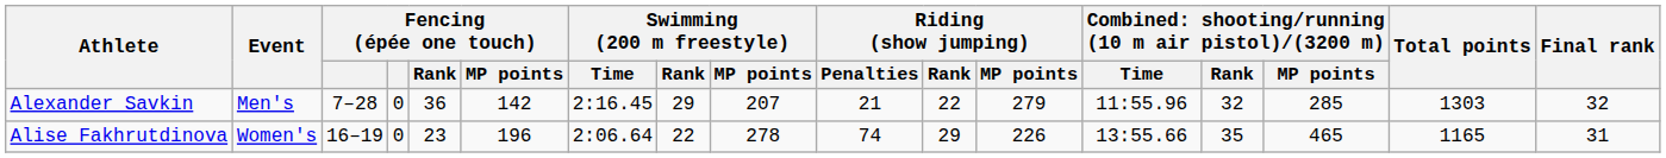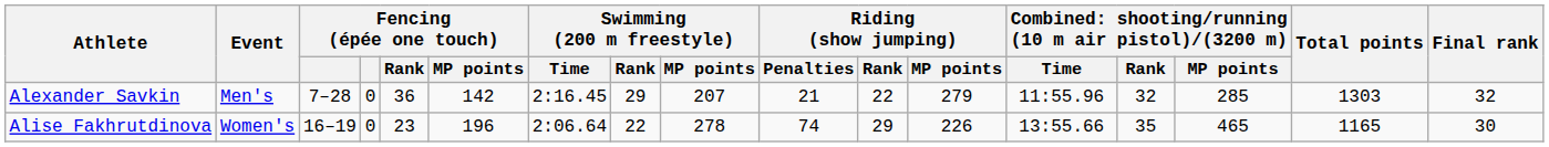Alise Fakhrutdinova | Final rank: 31 -> 30
